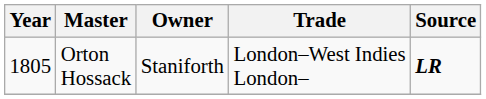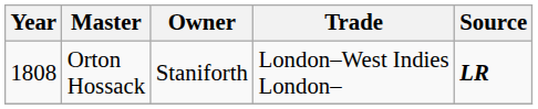Orton Hossack | Year: 1805 -> 1808
